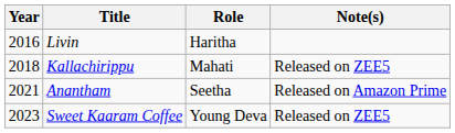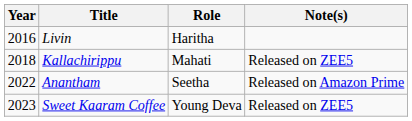Anantham | Year: 2021 -> 2022
